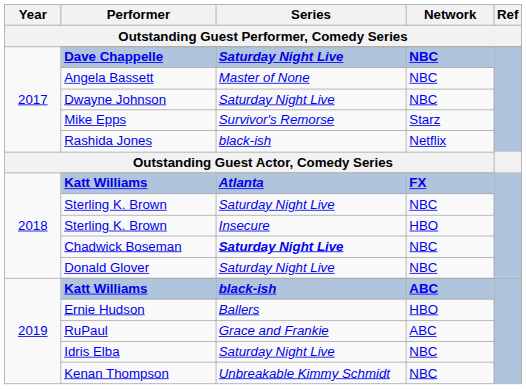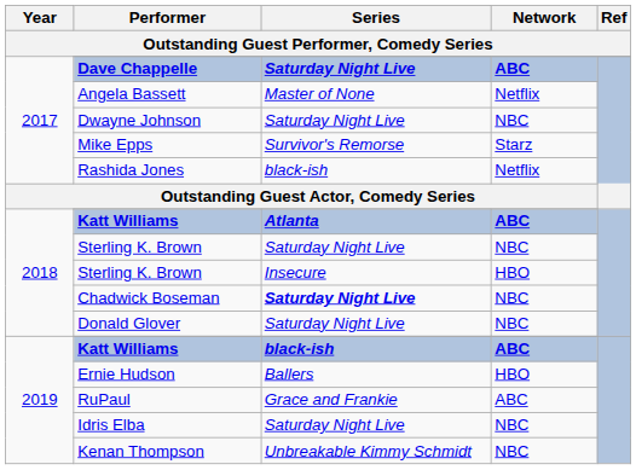Dave Chappelle | Network: NBC -> ABC
Angela Bassett | Network: NBC -> Netflix
2018 / Katt Williams | Network: FX -> ABC
